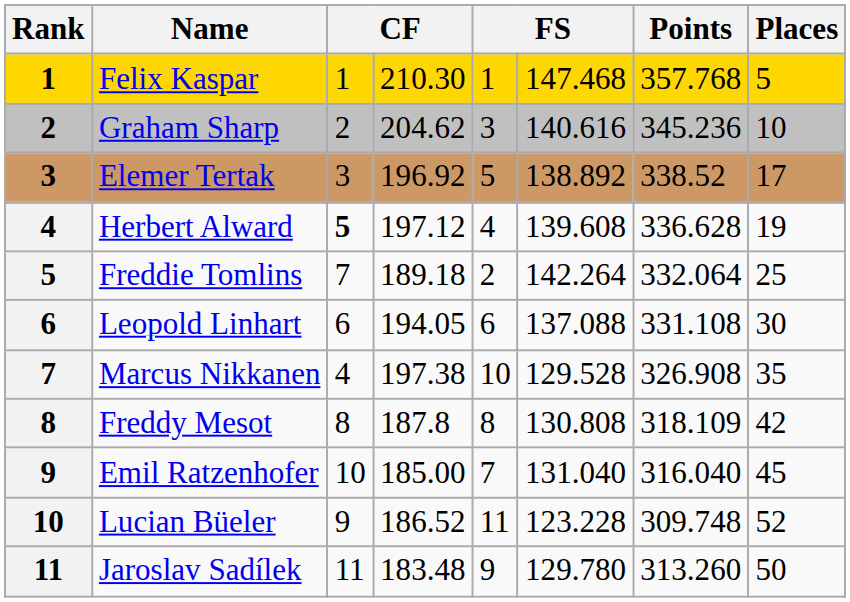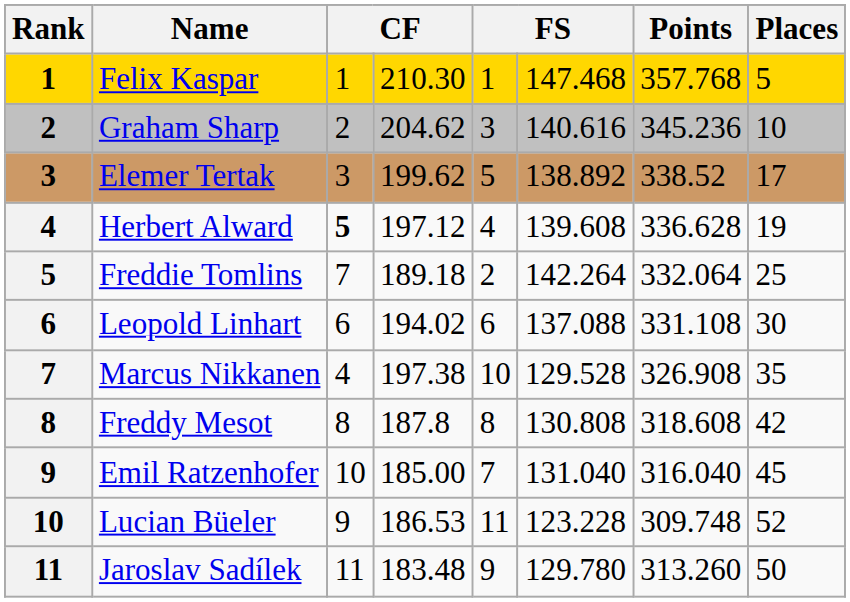Elemer Tertak | column 4: 196.92 -> 199.62
Leopold Linhart | column 4: 194.05 -> 194.02
Freddy Mesot | Points: 318.109 -> 318.608
Lucian Büeler | column 4: 186.52 -> 186.53
